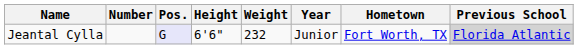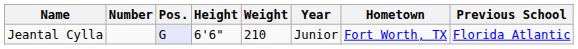Jeantal Cylla | Weight: 232 -> 210
Jeantal Cylla | Previous School: lightgrey background -> no background
